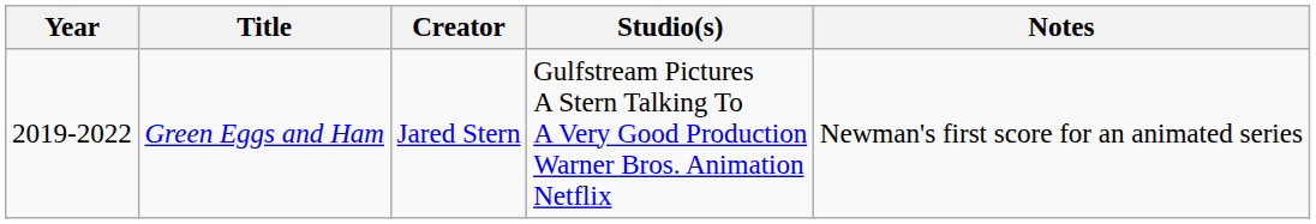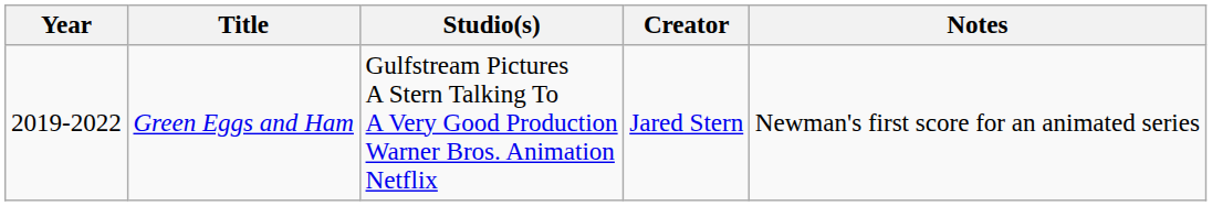columns swapped: Creator <-> Studio(s)
